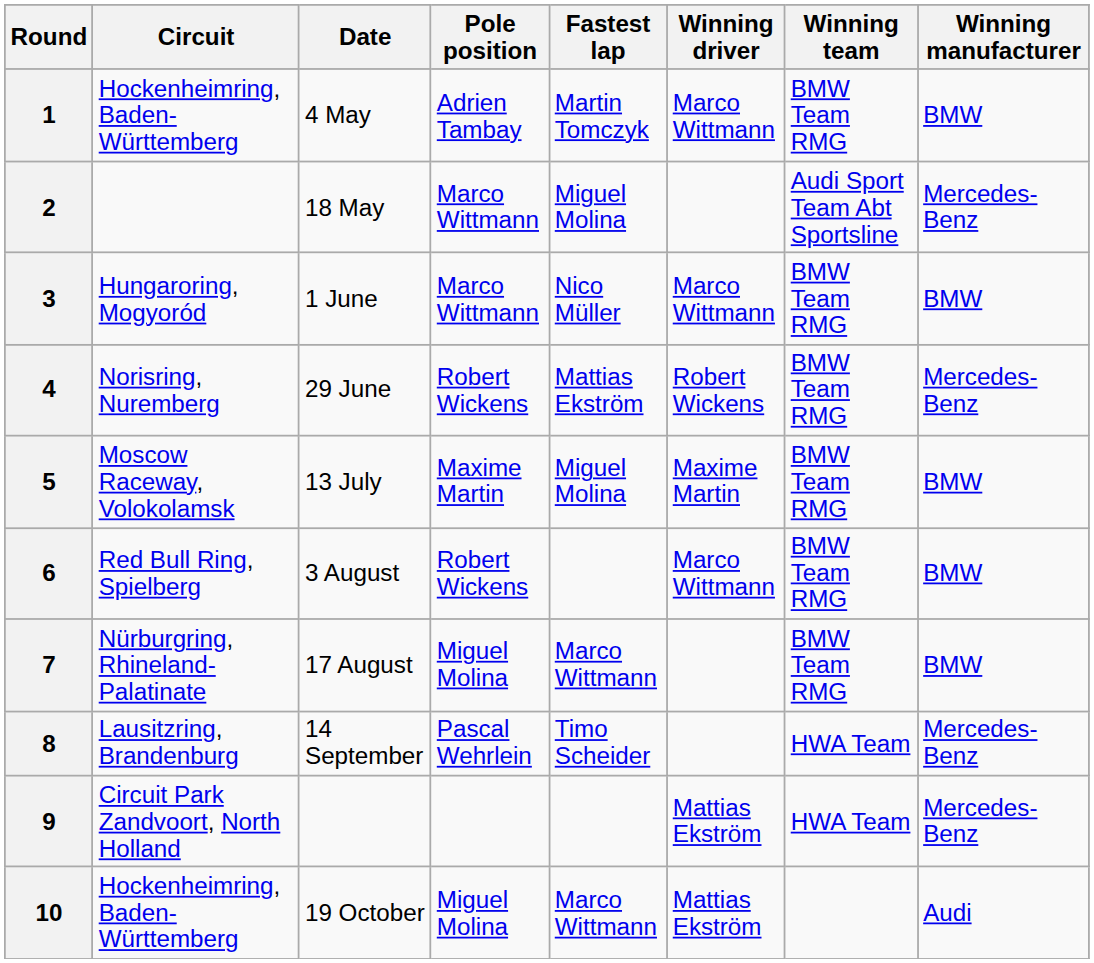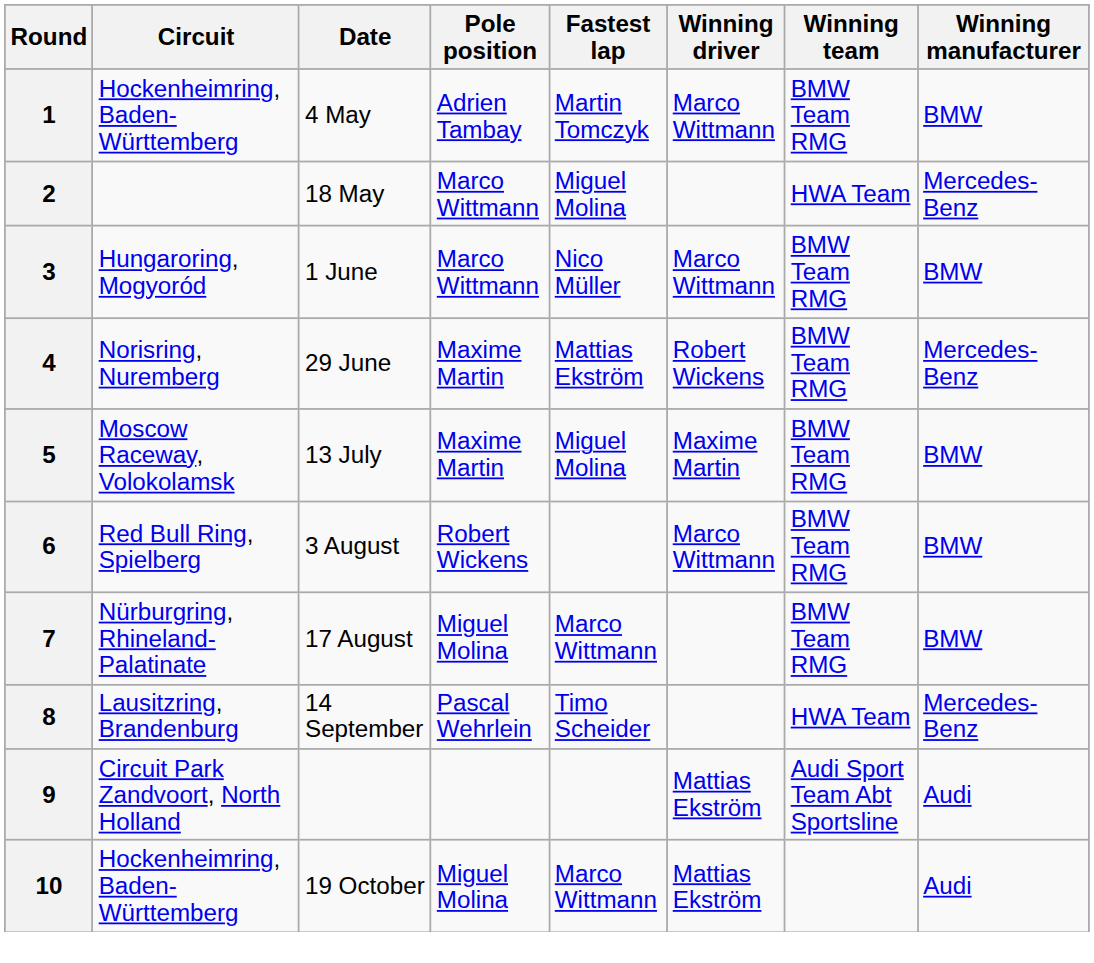2 | Winning team: Audi Sport Team Abt Sportsline -> HWA Team
4 | Pole position: Robert Wickens -> Maxime Martin
9 | Winning team: HWA Team -> Audi Sport Team Abt Sportsline
9 | Winning manufacturer: Mercedes-Benz -> Audi
